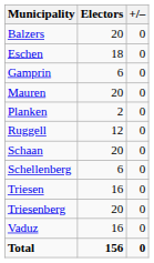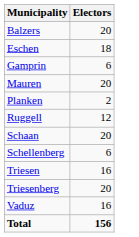- column: +/– | 0 | 0 | 0 | 0 | 0 | 0 | 0 | 0 | 0 | 0 | 0 | 0
